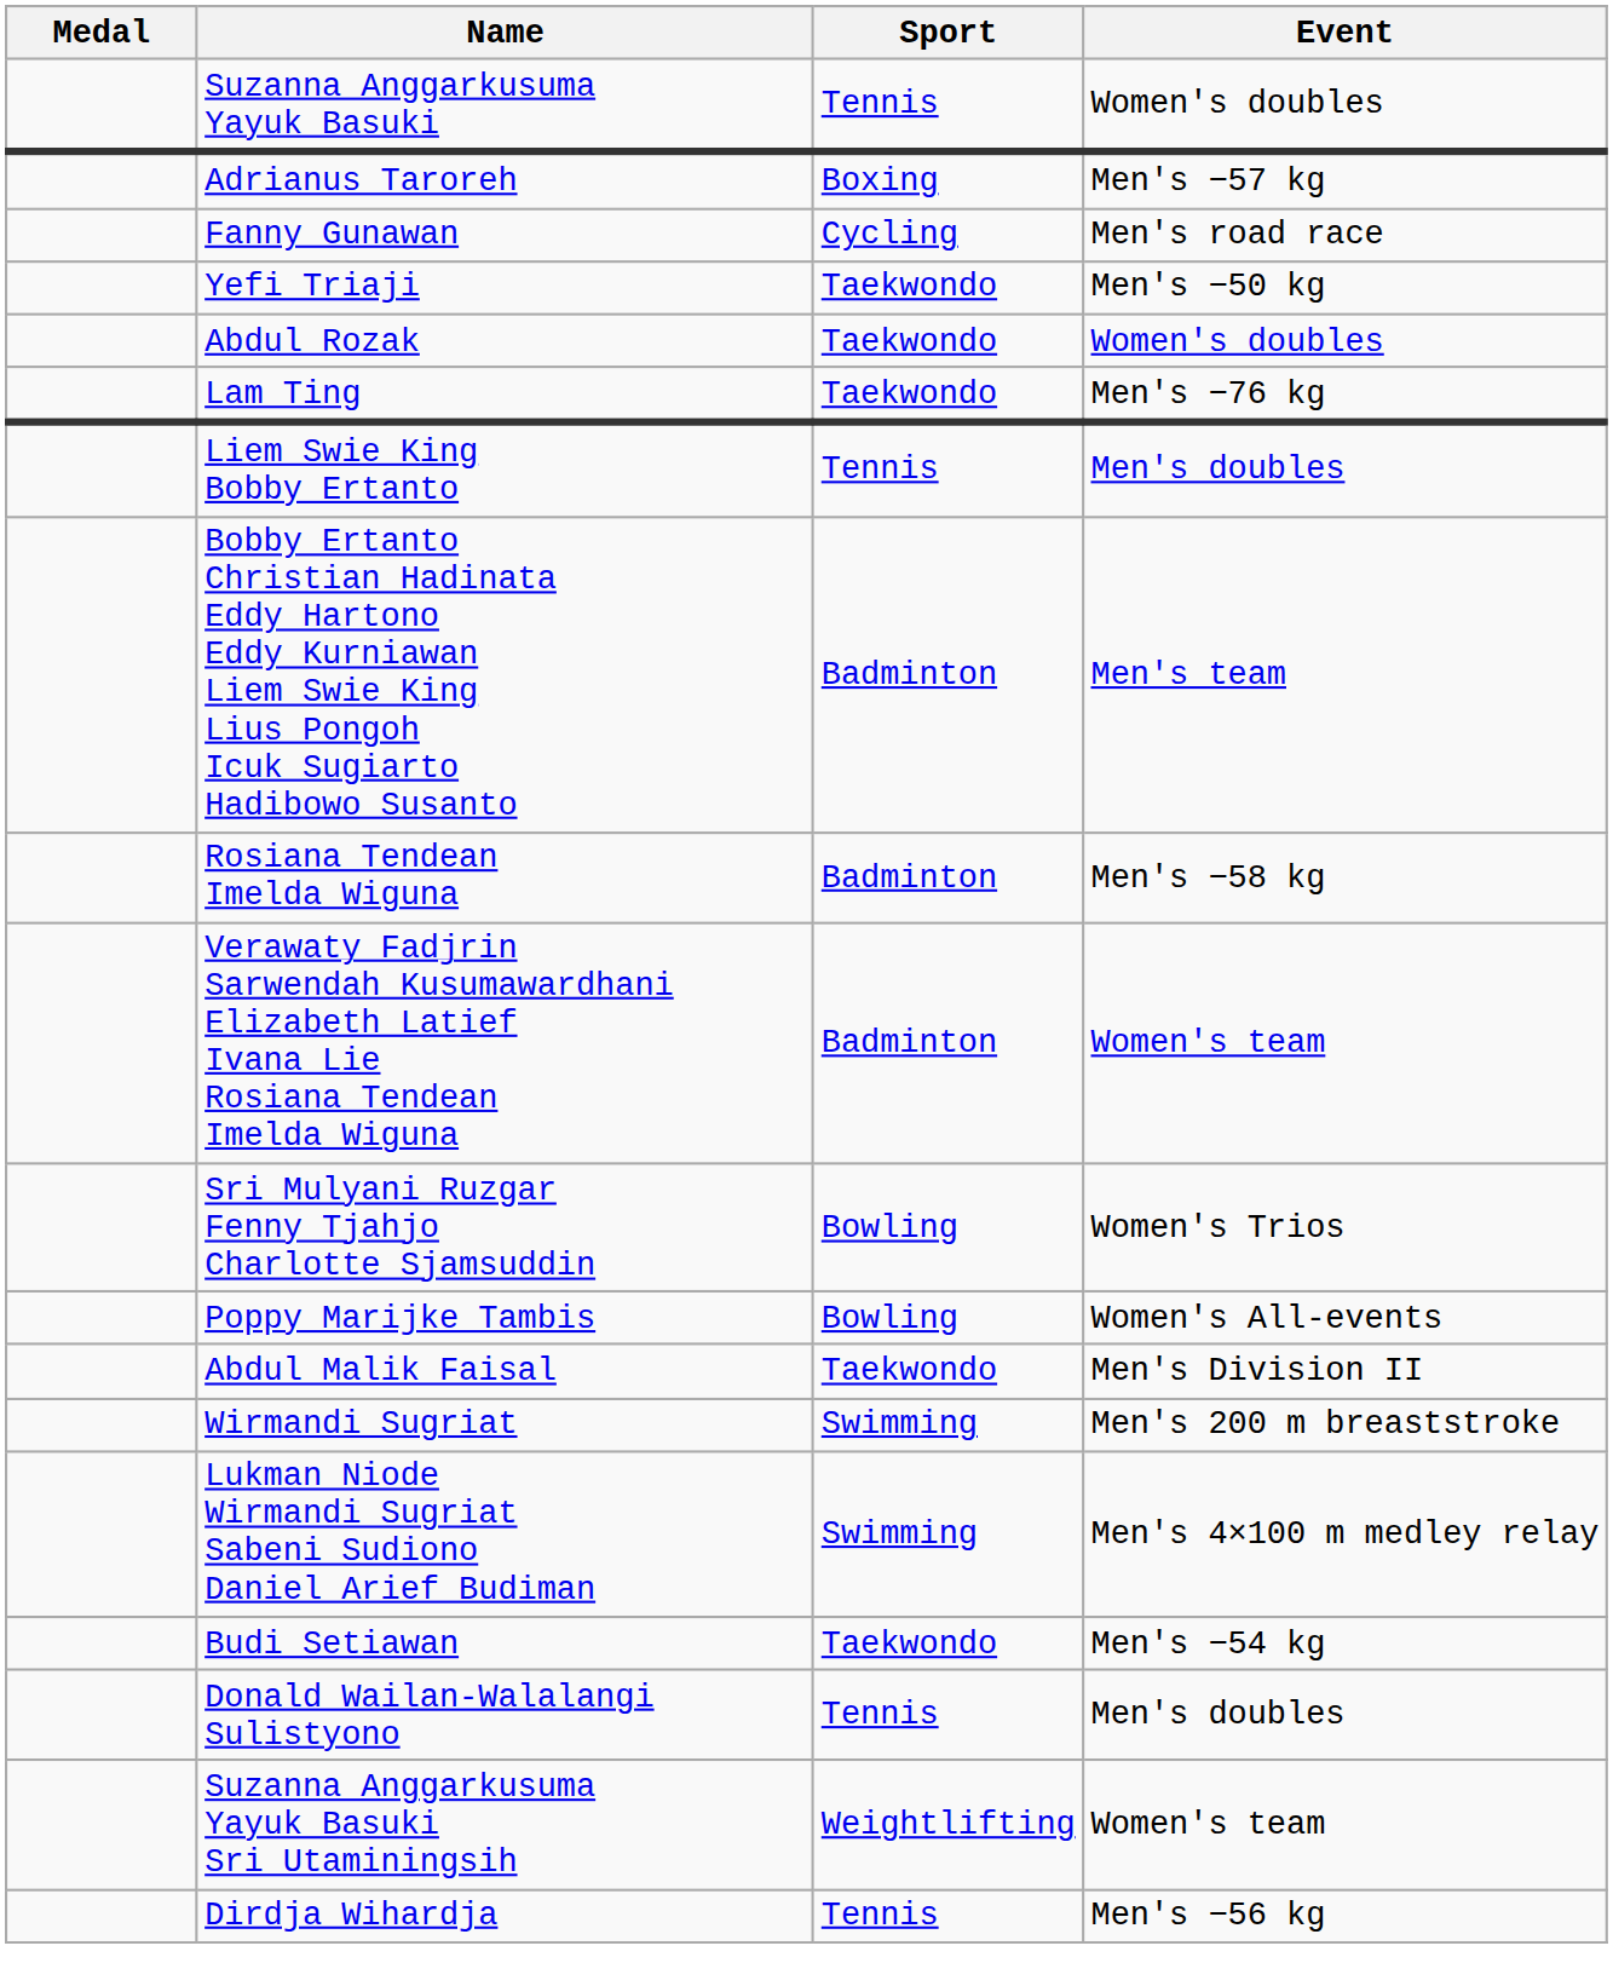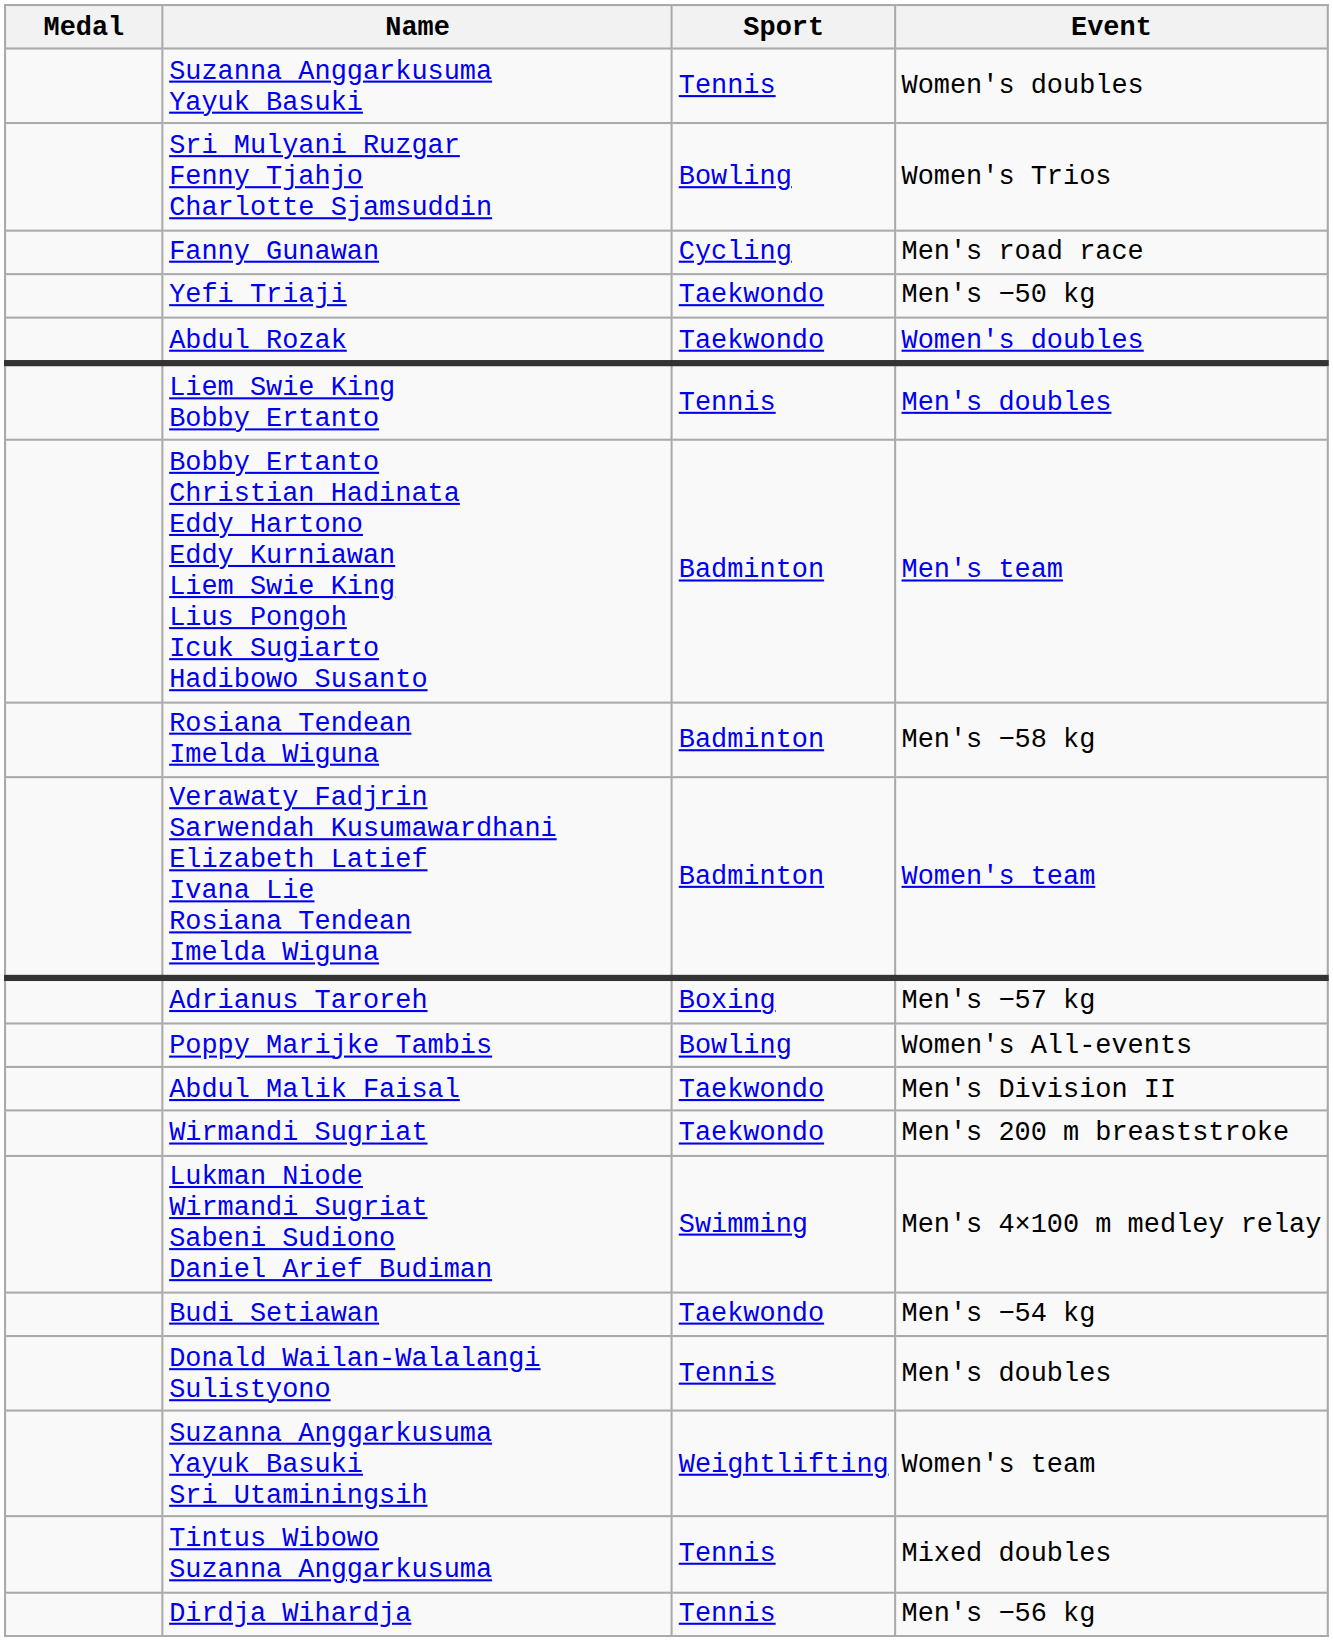rows swapped: Adrianus Taroreh <-> Sri Mulyani Ruzgar Fenny Tjahjo Charlotte Sjamsuddin
- row: Lam Ting | Taekwondo | Men's −76 kg
Wirmandi Sugriat | Sport: Swimming -> Taekwondo
+ row: Tintus Wibowo Suzanna Anggarkusuma | Tennis | Mixed doubles
